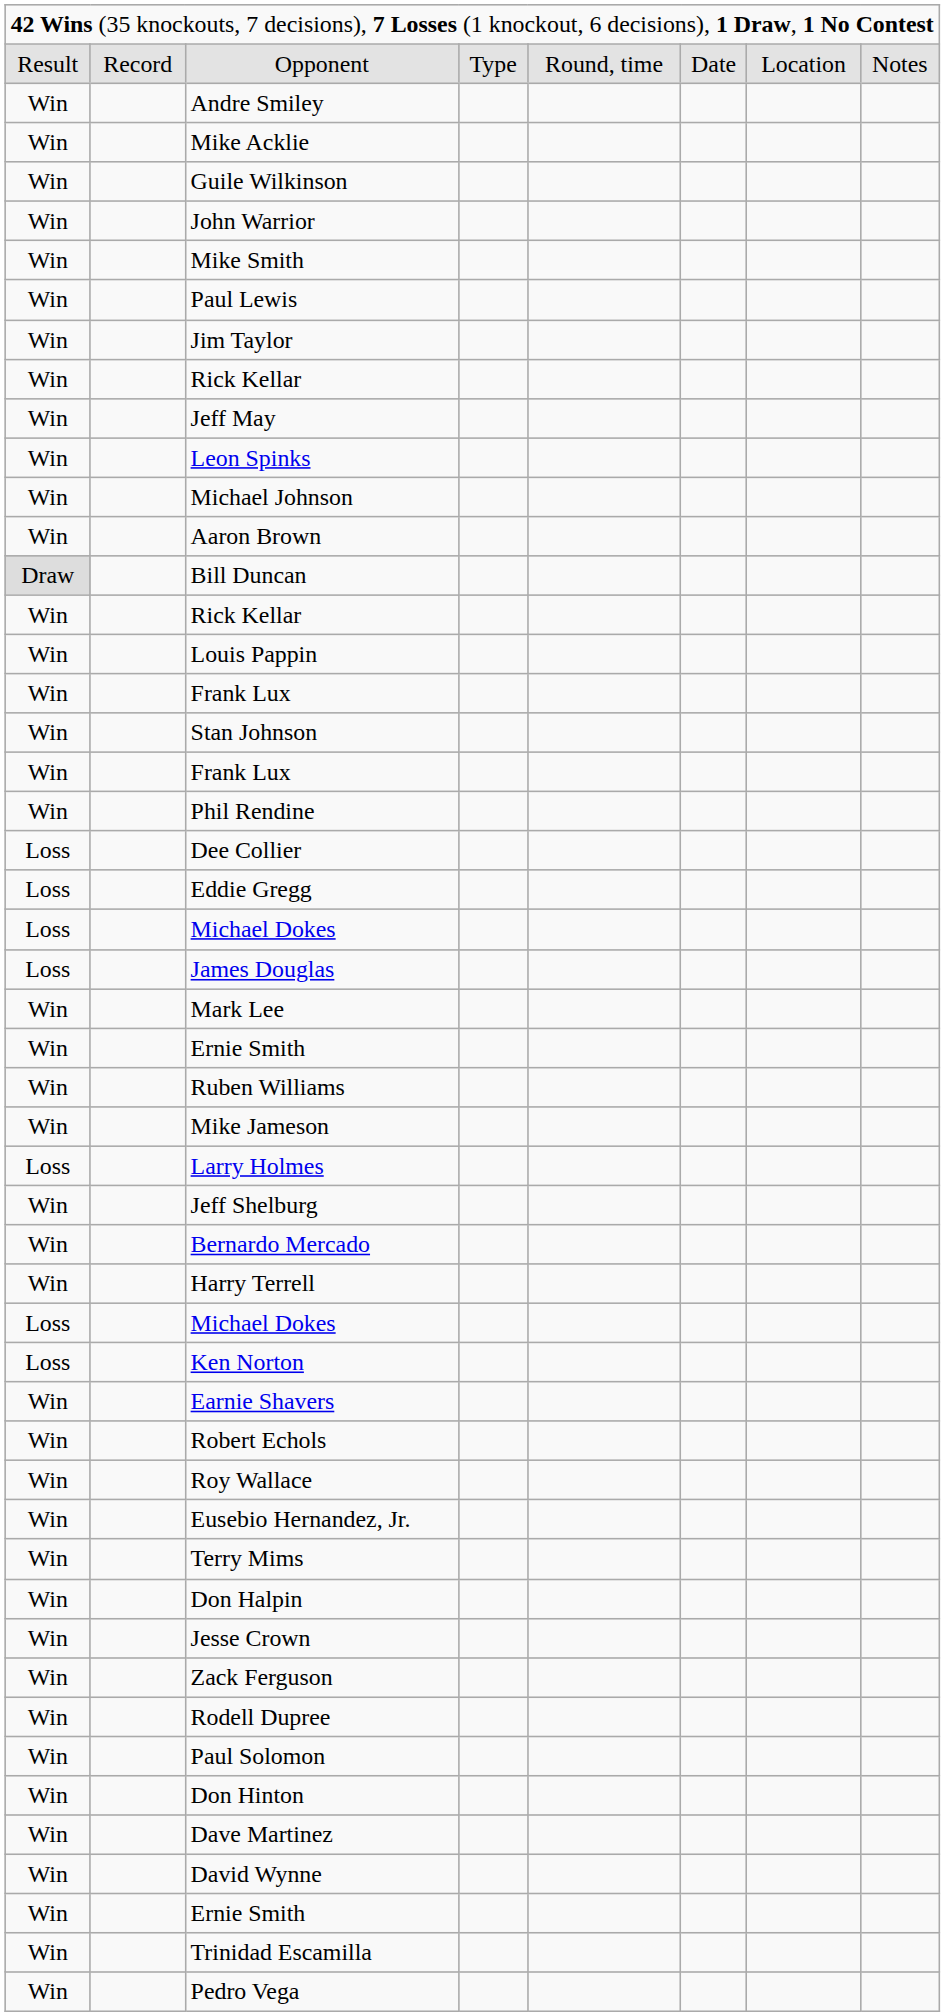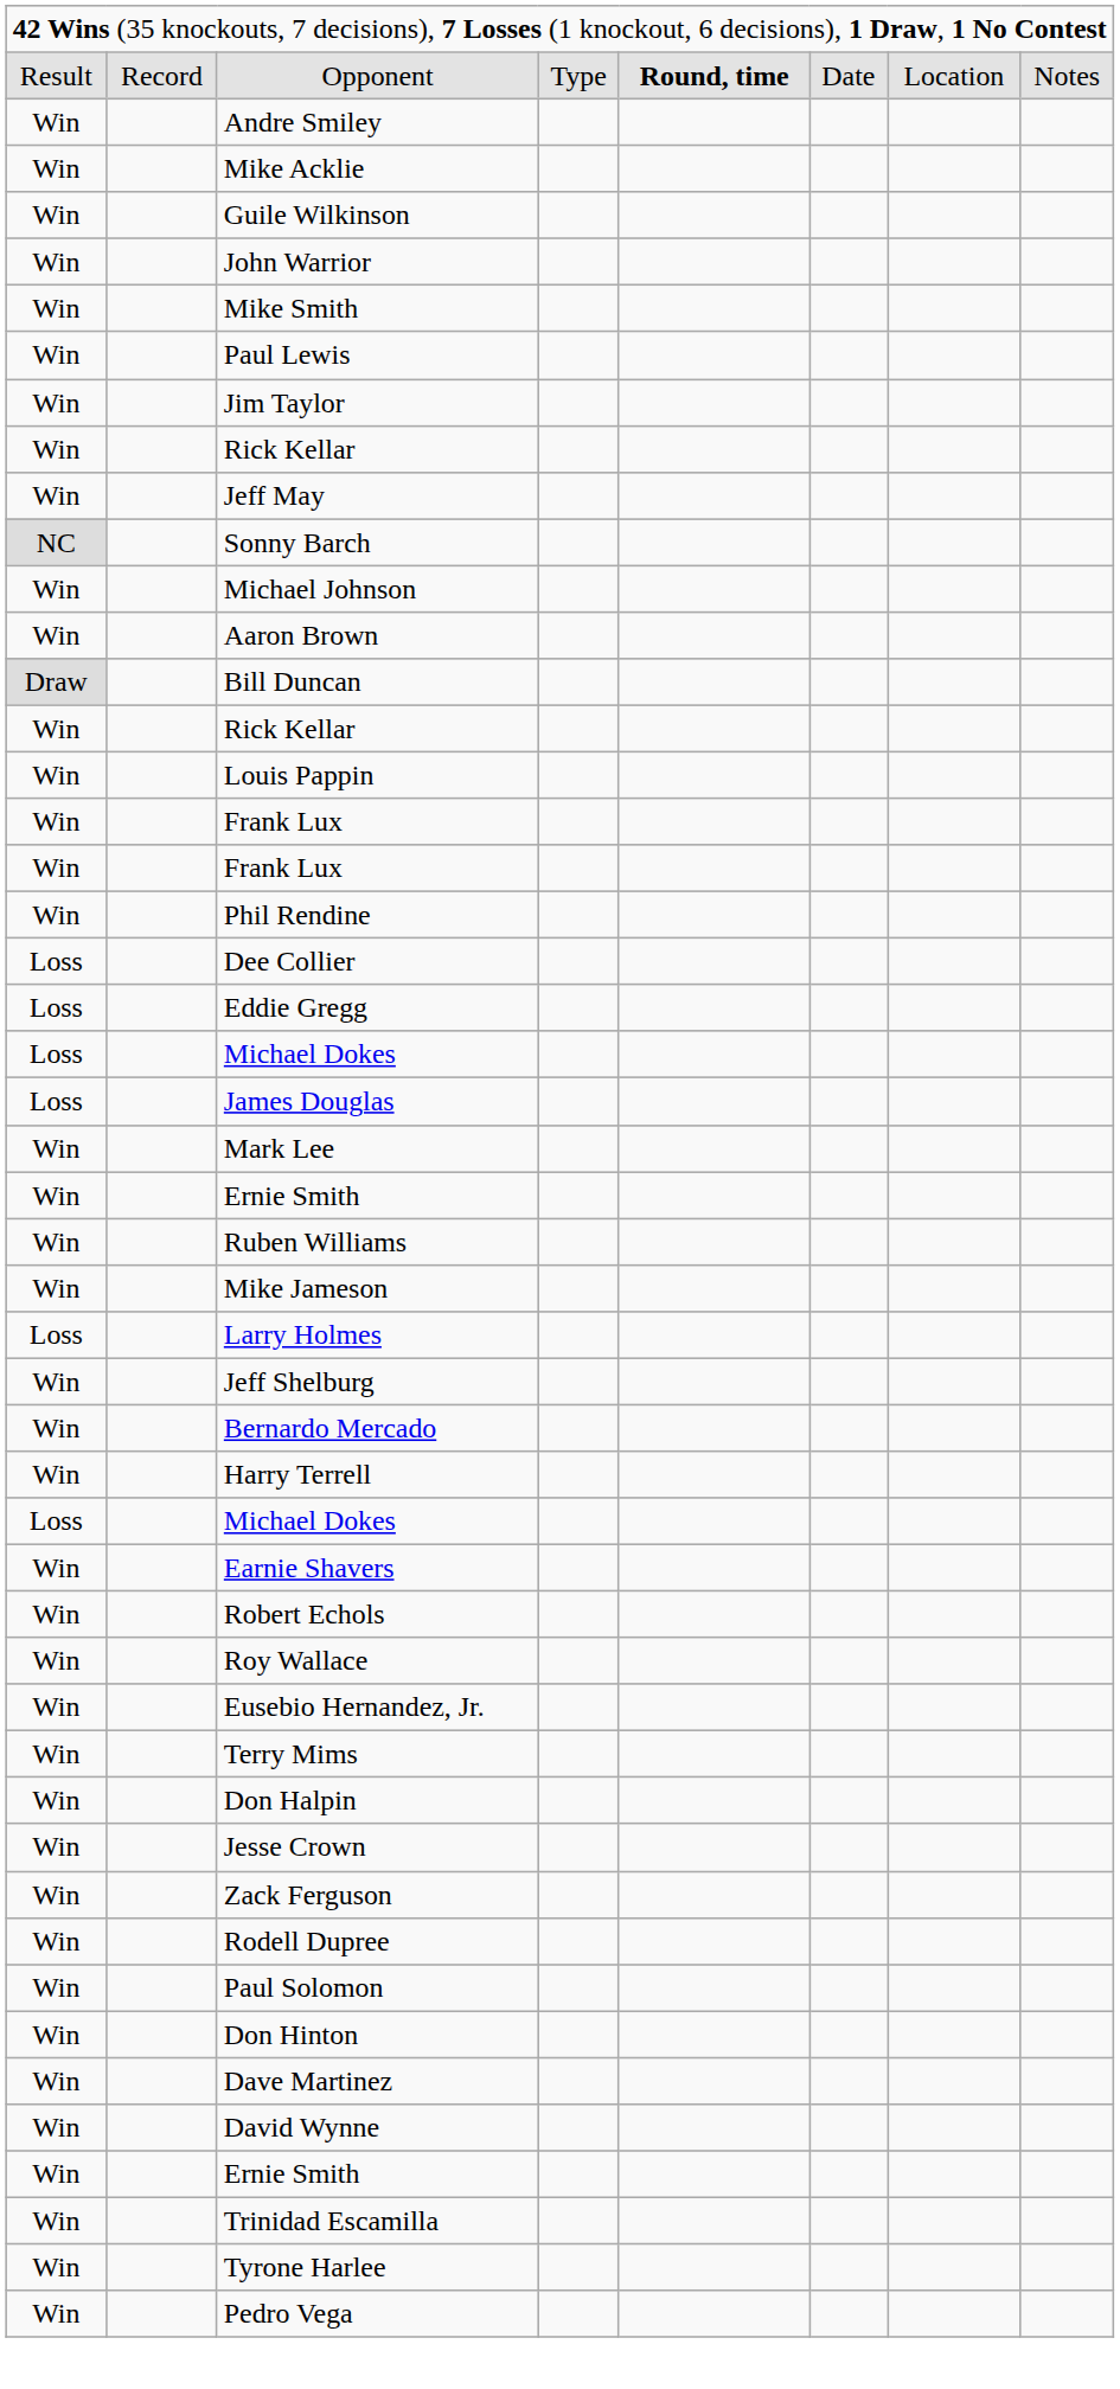Opponent | column 5: normal -> bold
+ row: NC | Sonny Barch
- row: Win | Leon Spinks
- row: Win | Stan Johnson
- row: Loss | Ken Norton
+ row: Win | Tyrone Harlee
